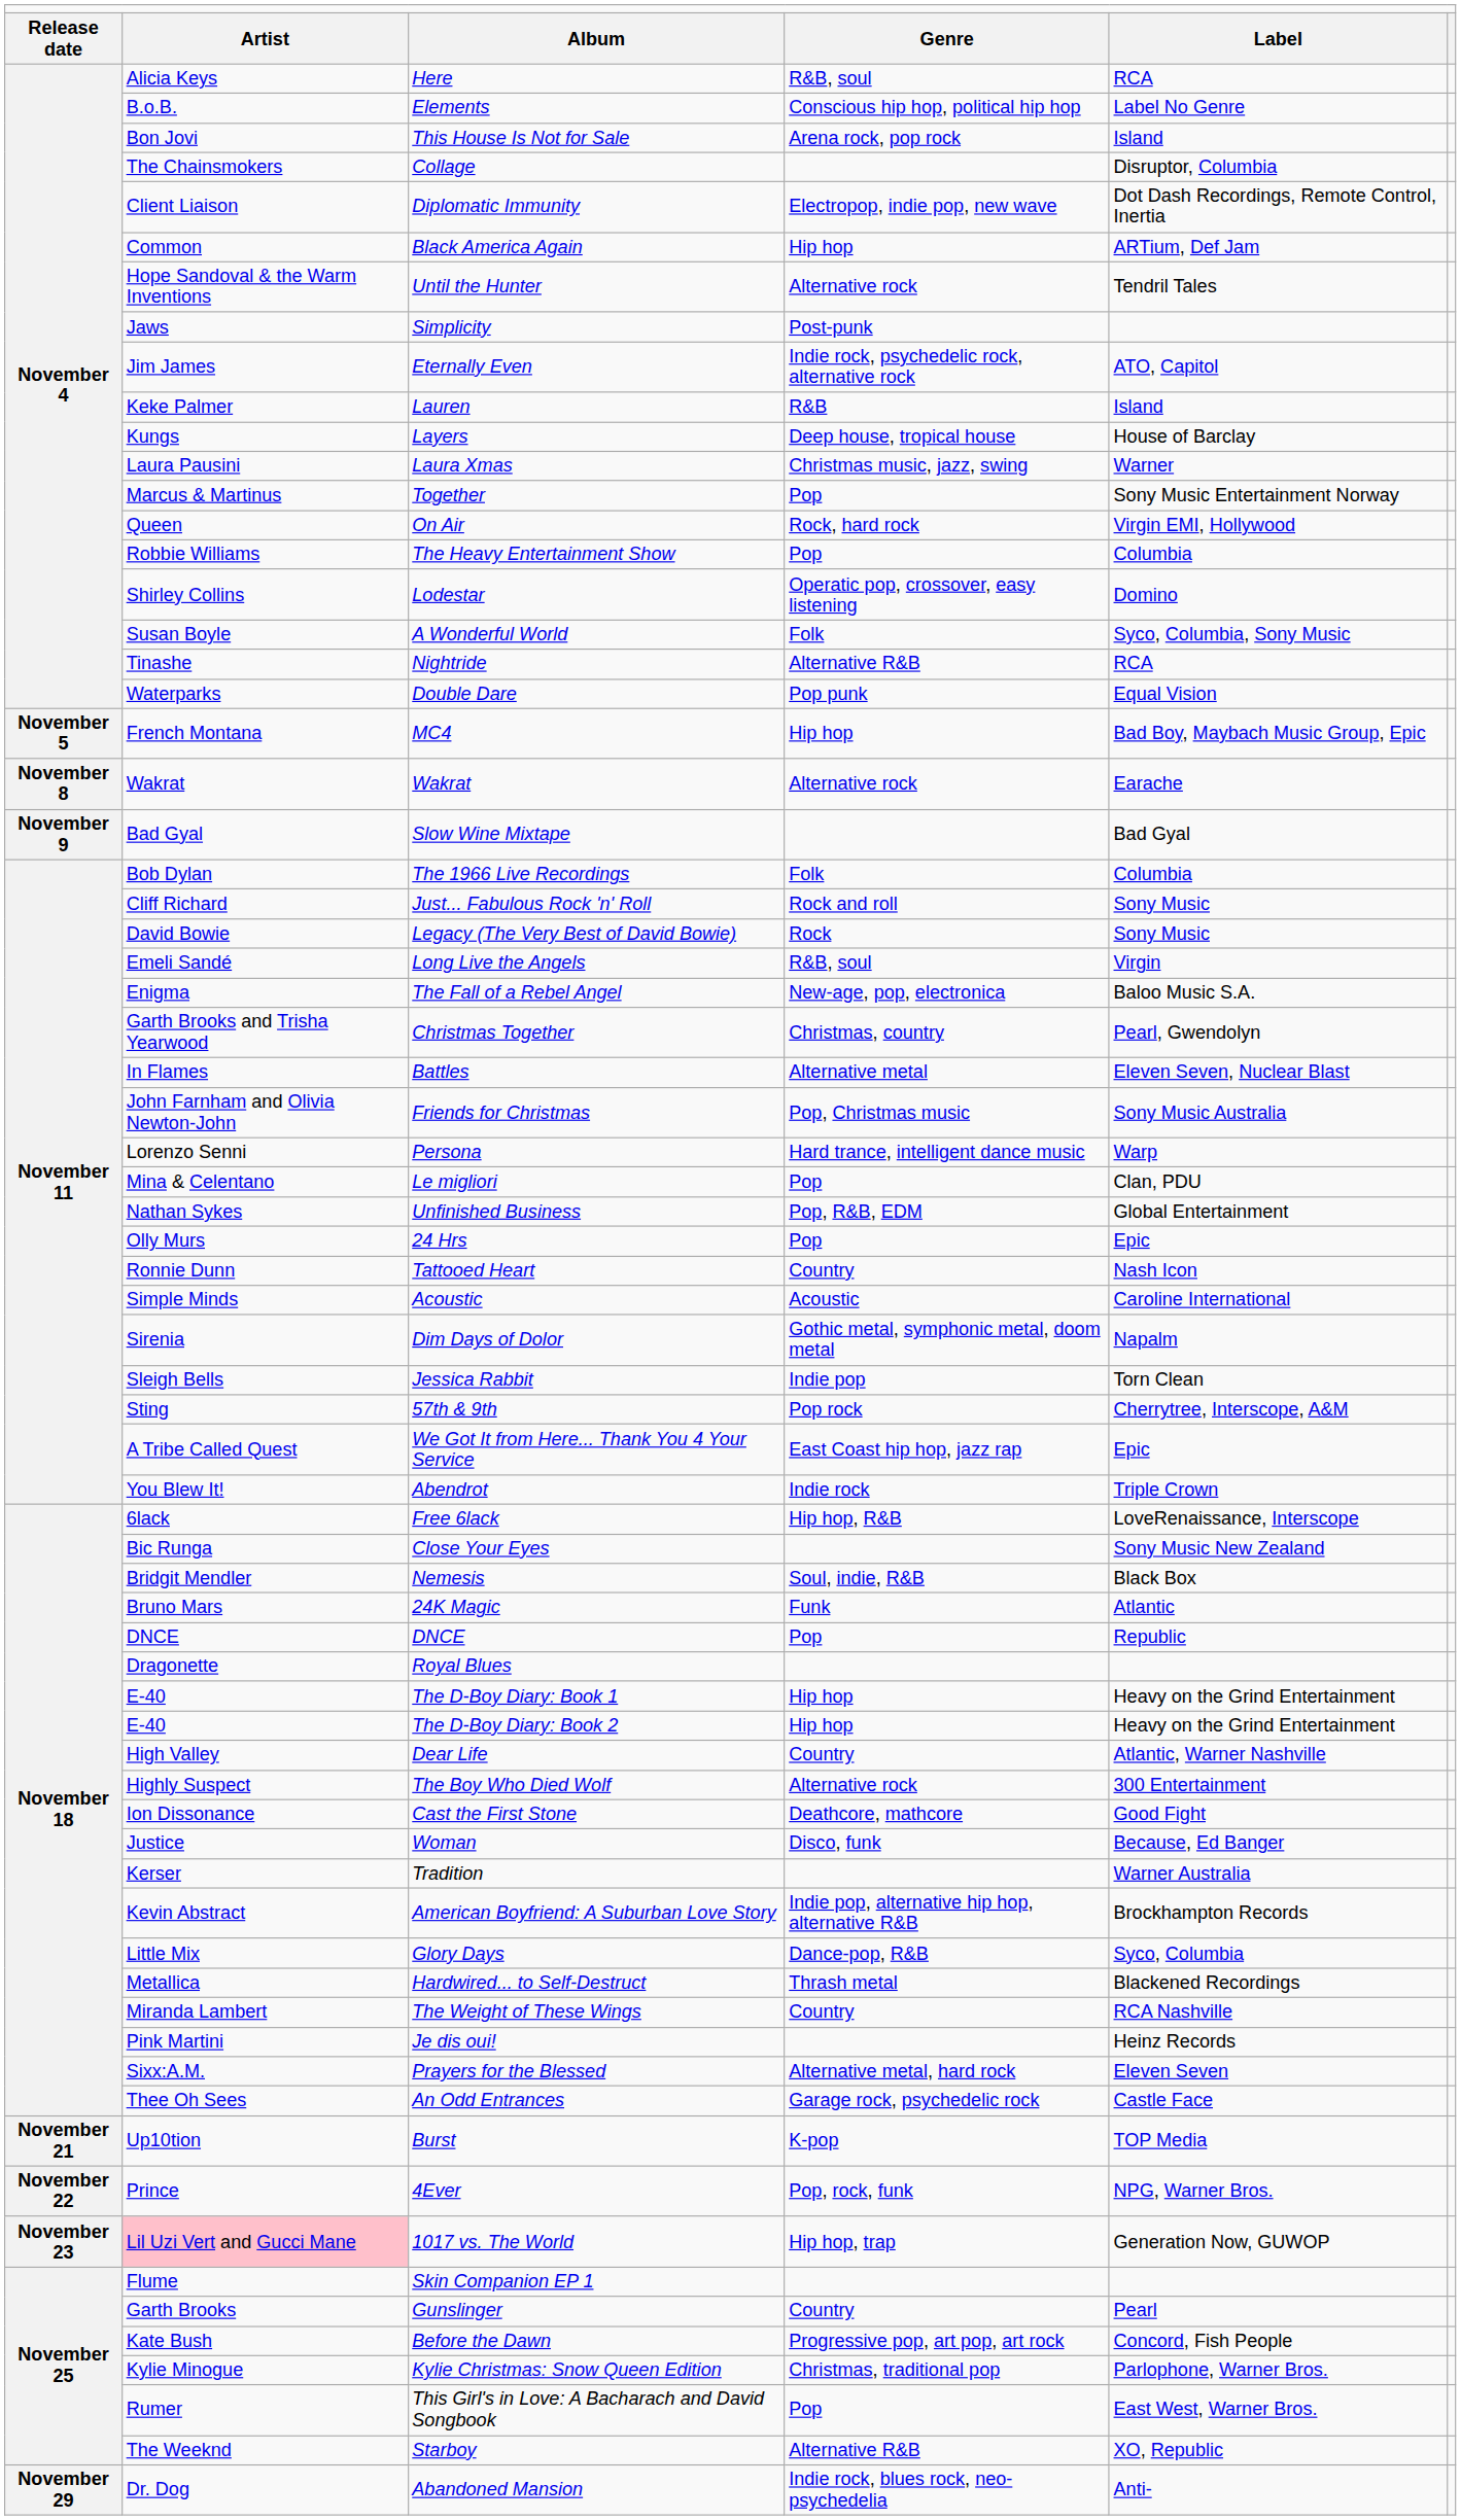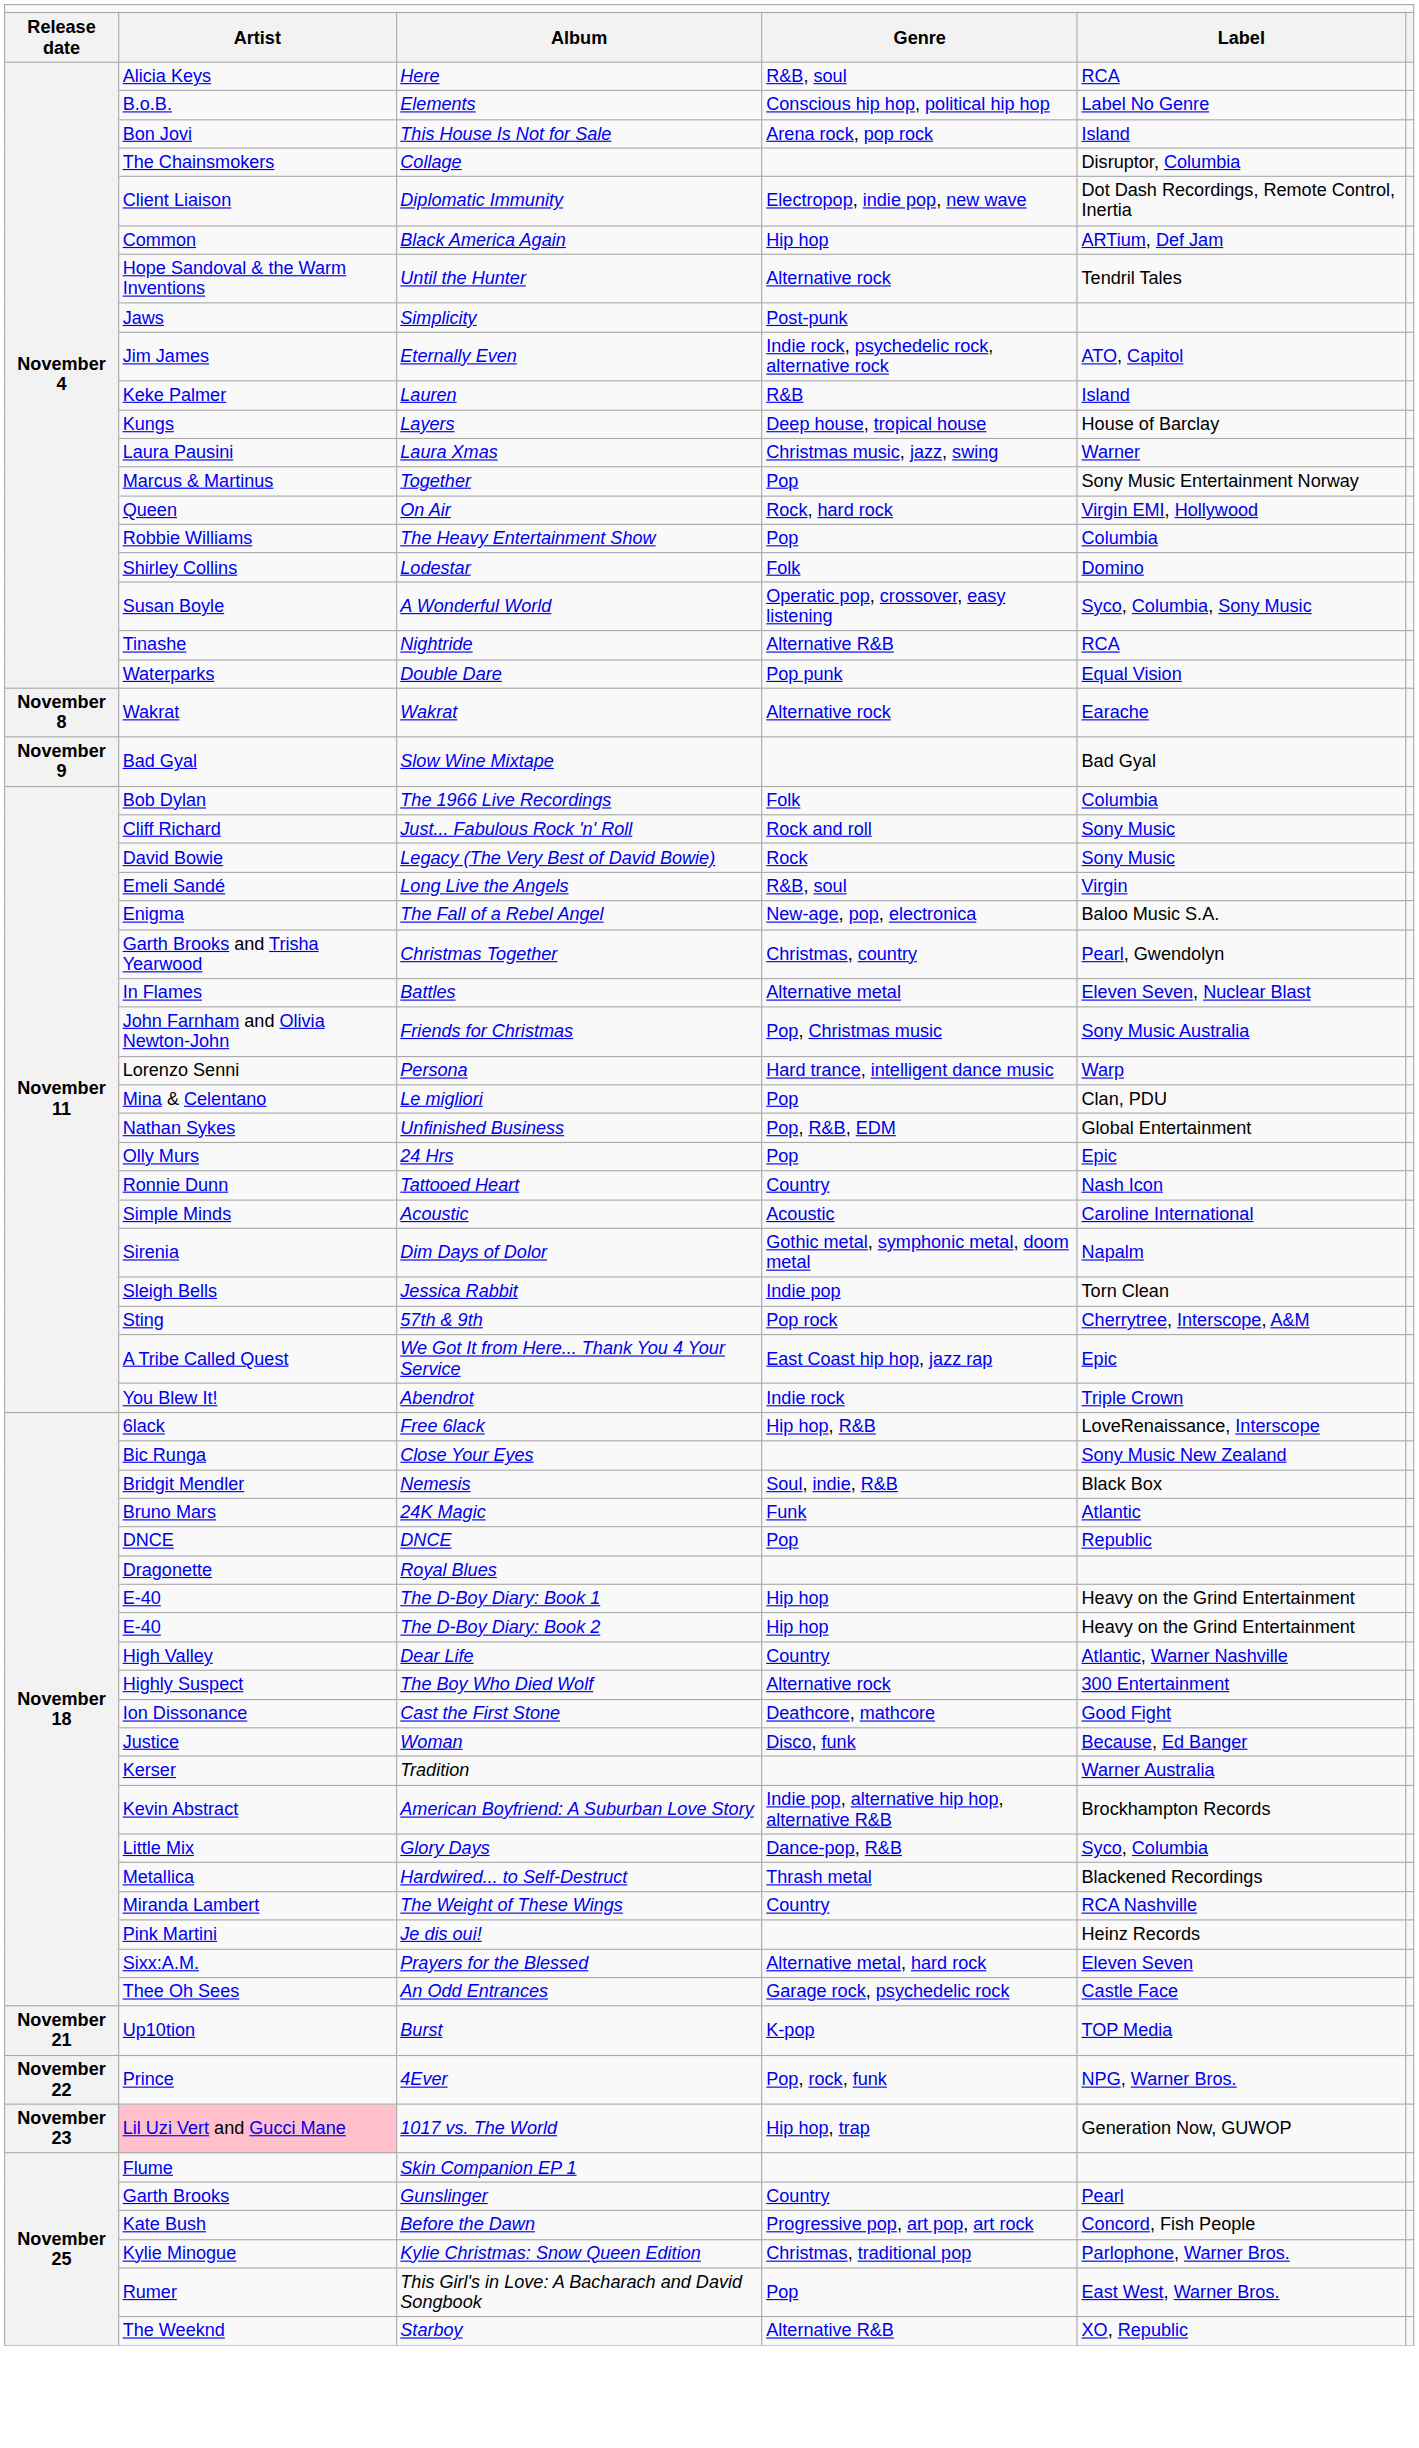Lodestar | column 4: Operatic pop, crossover, easy listening -> Folk
A Wonderful World | column 4: Folk -> Operatic pop, crossover, easy listening
- row: November 5 | French Montana | MC4 | Hip hop | Bad Boy, Maybach Music Group, Epic
- row: November 29 | Dr. Dog | Abandoned Mansion | Indie rock, blues rock, neo-psychedelia | Anti-
